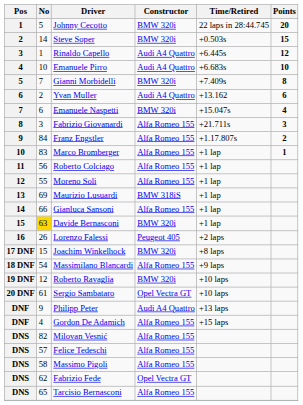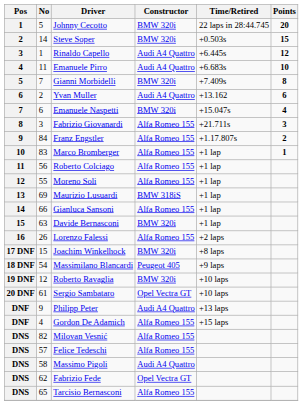Emanuele Pirro | No: 10 -> 11
Davide Bernasconi | No: gold background -> no background
Lorenzo Falessi | Constructor: Peugeot 405 -> Alfa Romeo 155
Massimilano Blancardi | Constructor: Alfa Romeo 155 -> Peugeot 405
Massimo Pigoli | Constructor: Alfa Romeo 155 -> Audi A4 Quattro
